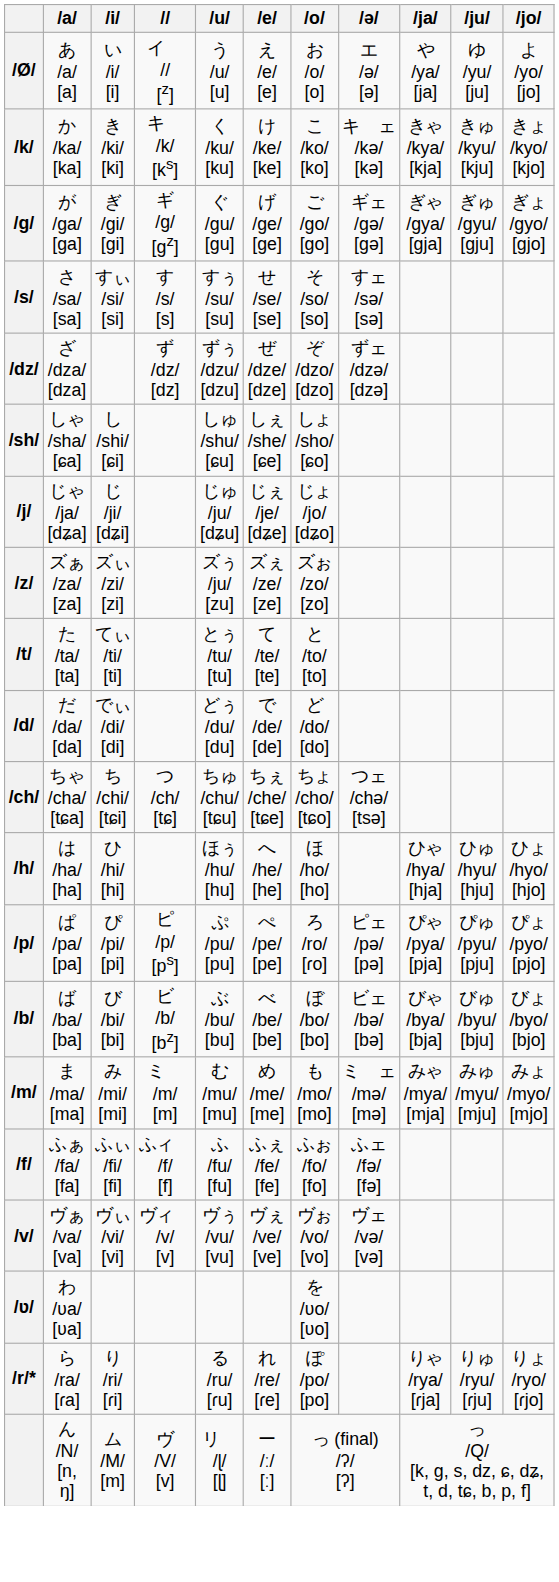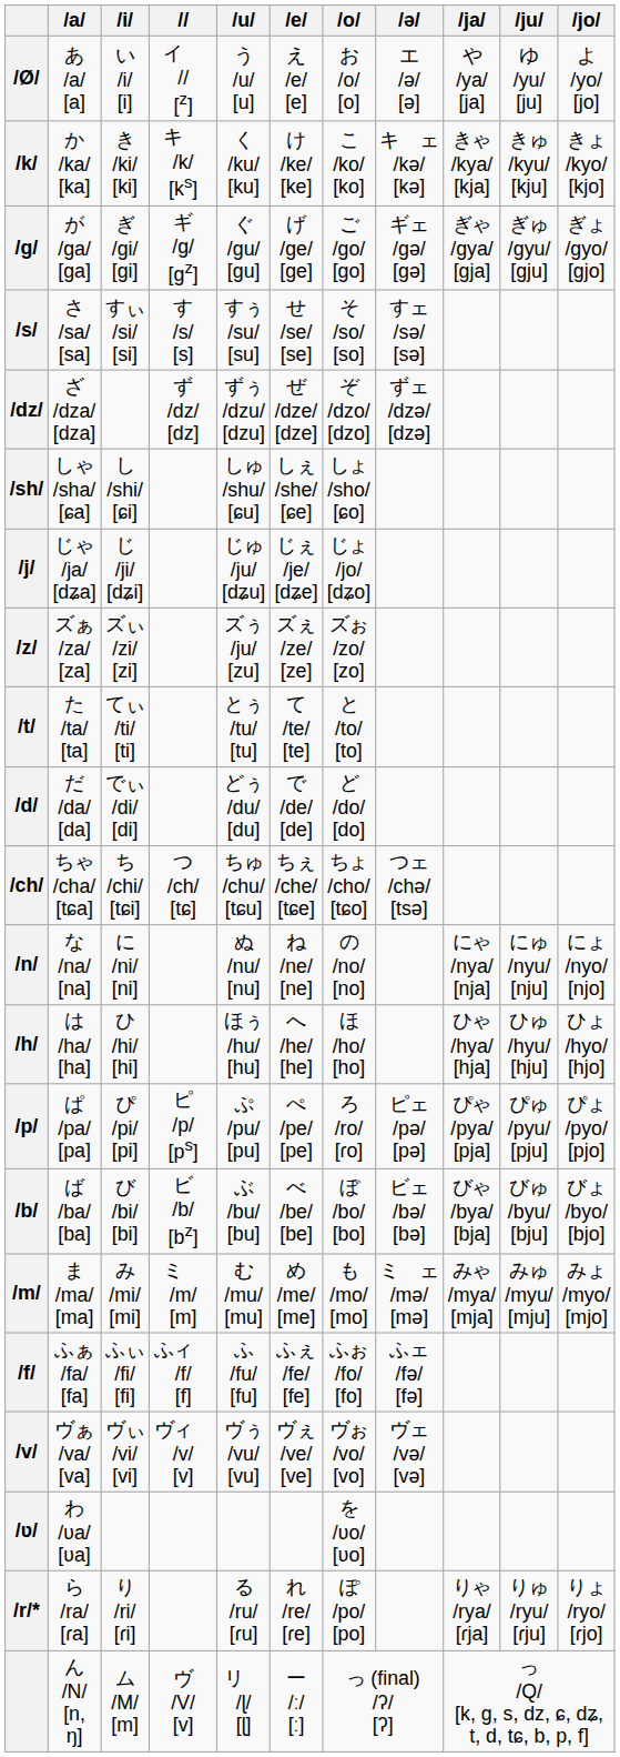+ row: /n/ | な /na/ [na] | に /ni/ [ni] | ぬ /nu/ [nu] | ね /ne/ [ne] | の /no/ [no] | にゃ /nya/ [nja] | にゅ /nyu/ [nju] | にょ /nyo/ [njo]
